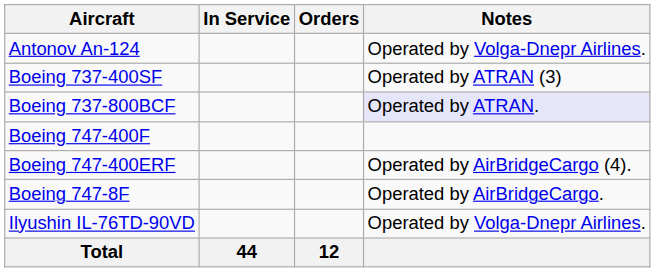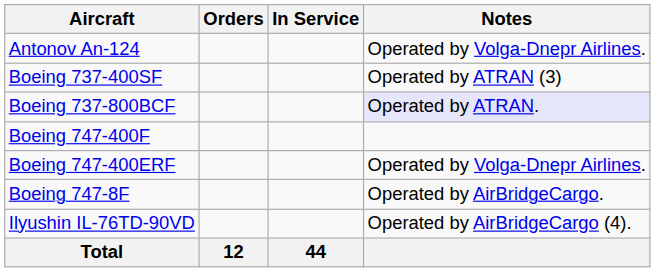columns swapped: In Service <-> Orders
Boeing 747-400ERF | Notes: Operated by AirBridgeCargo (4). -> Operated by Volga-Dnepr Airlines.
Ilyushin IL-76TD-90VD | Notes: Operated by Volga-Dnepr Airlines. -> Operated by AirBridgeCargo (4).
